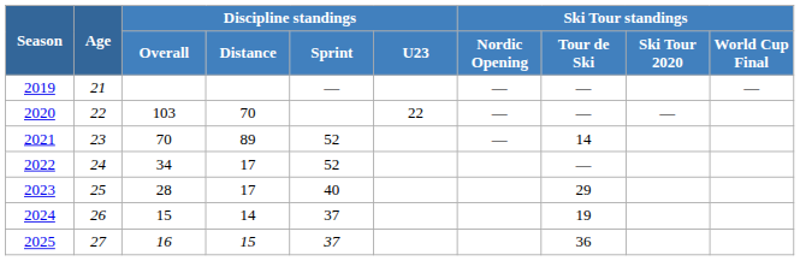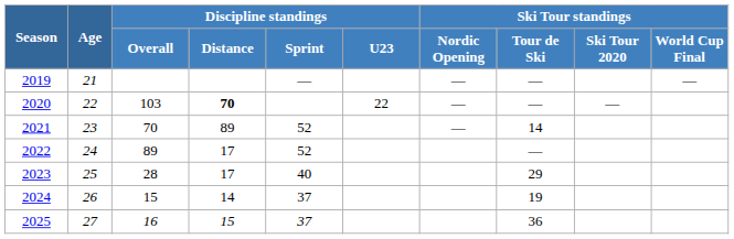2020 | Discipline standings / Distance: normal -> bold
2022 | Discipline standings / Overall: 34 -> 89
